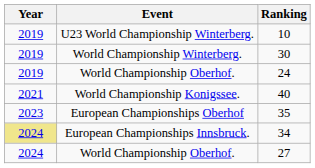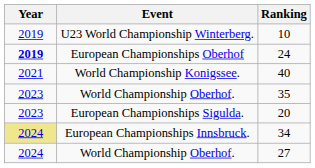- row: 2019 | World Championship Winterberg. | 30
24 | Year: normal -> bold
24 | Event: World Championship Oberhof. -> European Championships Oberhof
35 | Event: European Championships Oberhof -> World Championship Oberhof.
+ row: 2023 | European Championships Sigulda. | 20
